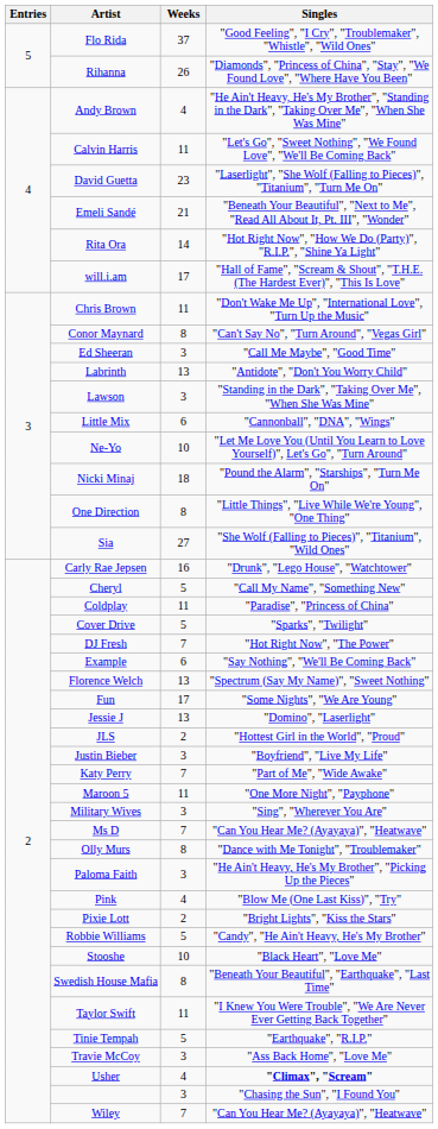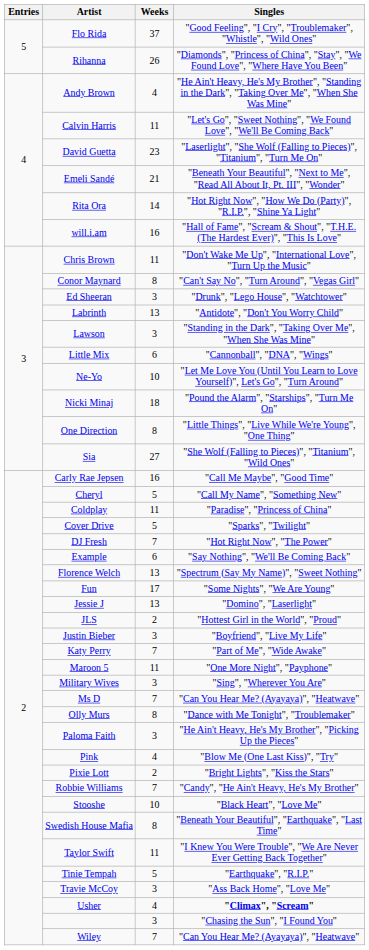will.i.am | Weeks: 17 -> 16
Ed Sheeran | Singles: "Call Me Maybe", "Good Time" -> "Drunk", "Lego House", "Watchtower"
Carly Rae Jepsen | Singles: "Drunk", "Lego House", "Watchtower" -> "Call Me Maybe", "Good Time"
Robbie Williams | Weeks: 5 -> 7
